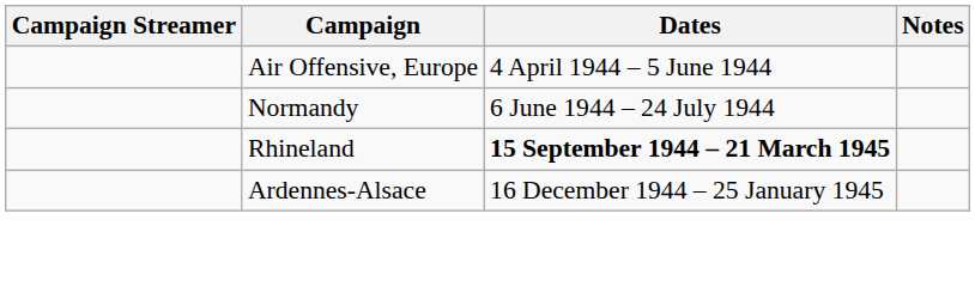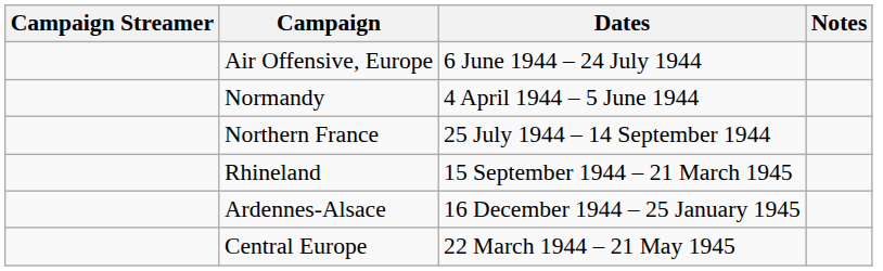Air Offensive, Europe | Dates: 4 April 1944 – 5 June 1944 -> 6 June 1944 – 24 July 1944
Normandy | Dates: 6 June 1944 – 24 July 1944 -> 4 April 1944 – 5 June 1944
+ row: Northern France | 25 July 1944 – 14 September 1944
Rhineland | Dates: bold -> normal
+ row: Central Europe | 22 March 1944 – 21 May 1945
